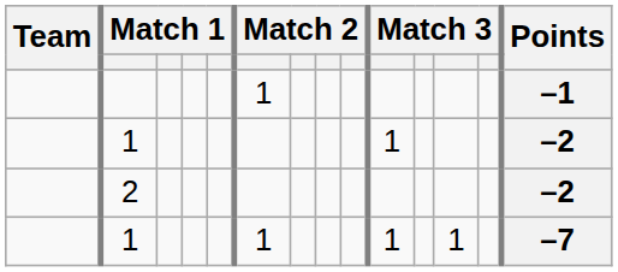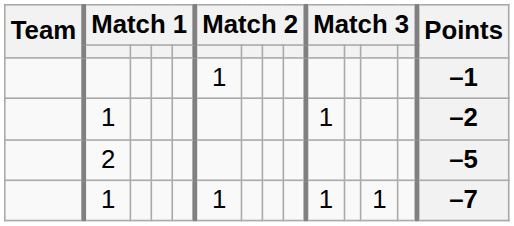2 | Points: –2 -> –5
